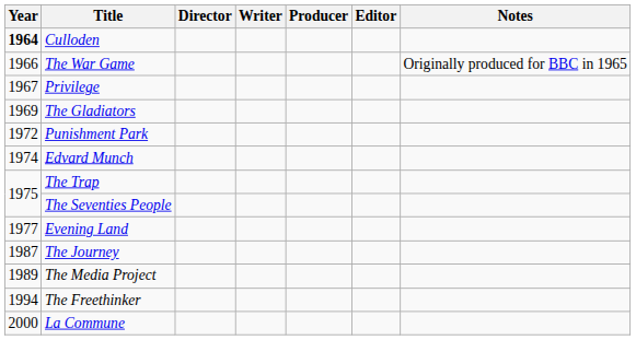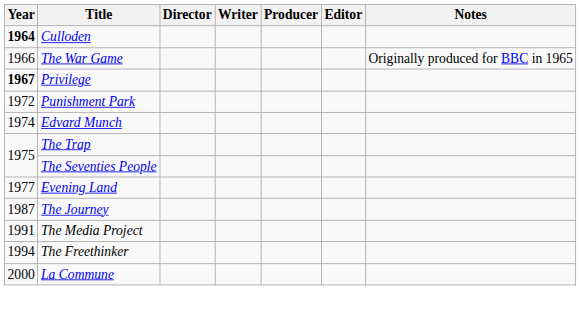Privilege | Year: normal -> bold
- row: 1969 | The Gladiators
The Media Project | Year: 1989 -> 1991
